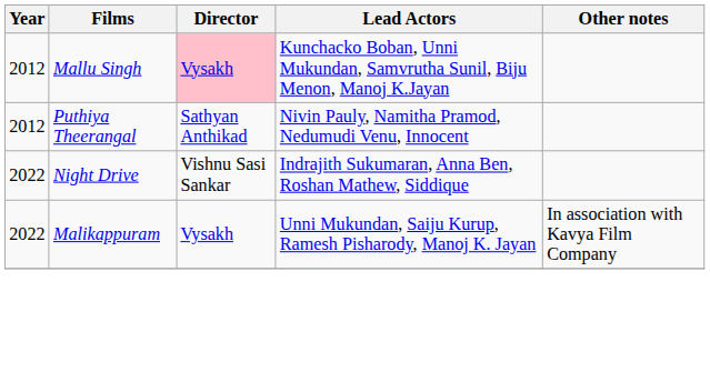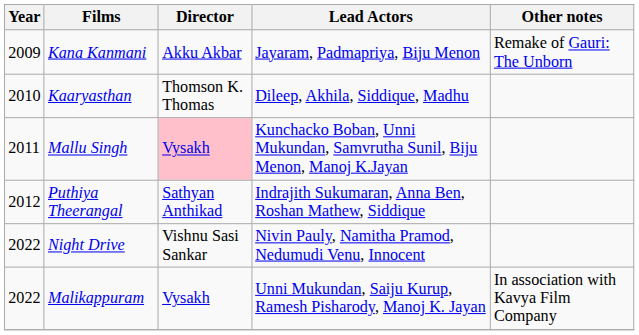+ row: 2009 | Kana Kanmani | Akku Akbar | Jayaram, Padmapriya, Biju Menon | Remake of Gauri: The Unborn
+ row: 2010 | Kaaryasthan | Thomson K. Thomas | Dileep, Akhila, Siddique, Madhu
Mallu Singh | Year: 2012 -> 2011
Puthiya Theerangal | Lead Actors: Nivin Pauly, Namitha Pramod, Nedumudi Venu, Innocent -> Indrajith Sukumaran, Anna Ben, Roshan Mathew, Siddique
Night Drive | Lead Actors: Indrajith Sukumaran, Anna Ben, Roshan Mathew, Siddique -> Nivin Pauly, Namitha Pramod, Nedumudi Venu, Innocent
